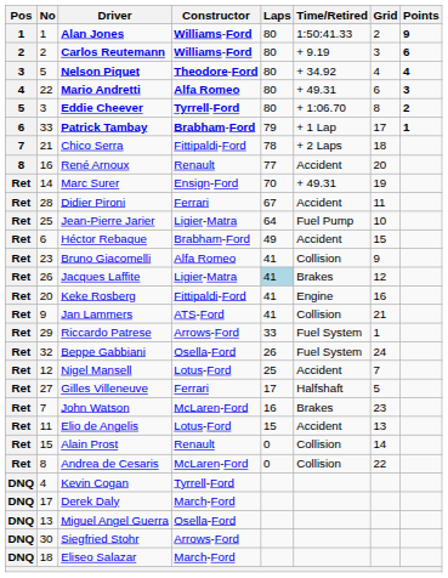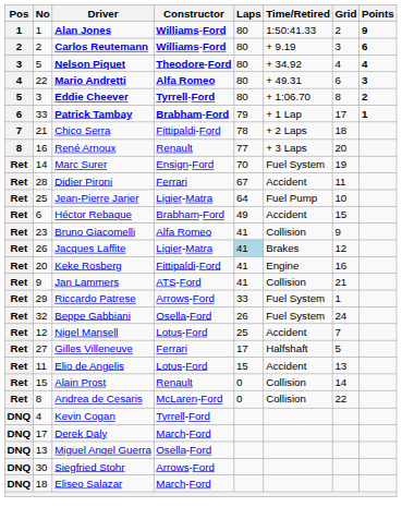René Arnoux | Time/Retired: Accident -> + 3 Laps
Marc Surer | Time/Retired: + 49.31 -> Fuel System
- row: Ret | 7 | John Watson | McLaren-Ford | 16 | Brakes | 23
